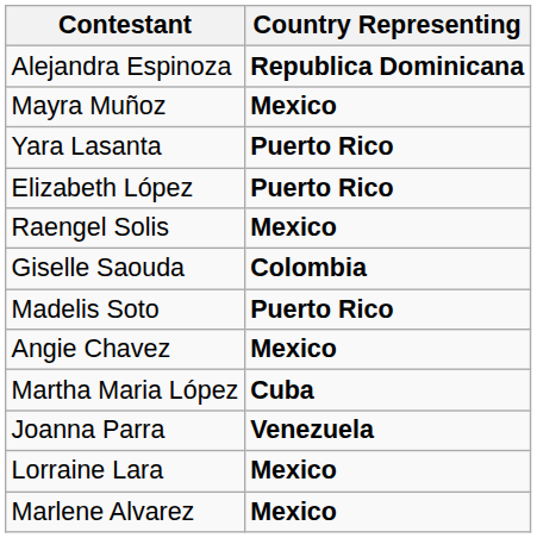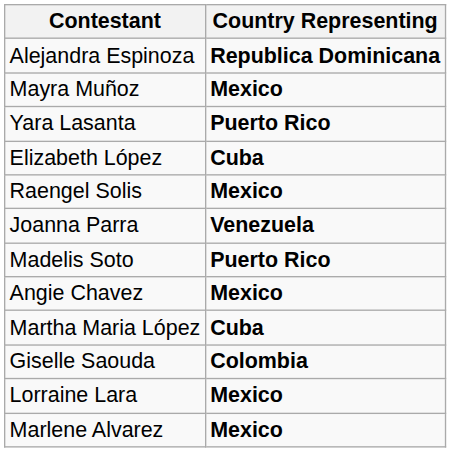Elizabeth López | Country Representing: Puerto Rico -> Cuba
rows swapped: Giselle Saouda <-> Joanna Parra
